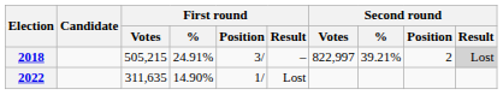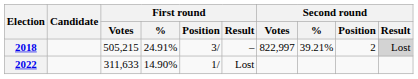2022 | First round / Votes: 311,635 -> 311,633
